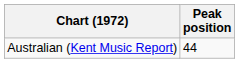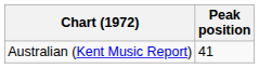Australian (Kent Music Report) | Peak position: 44 -> 41
